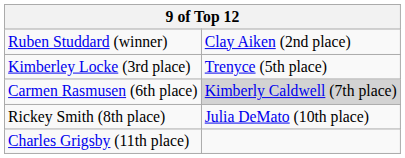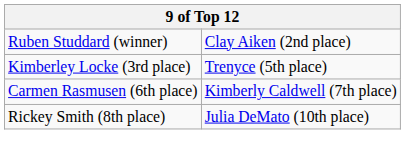Carmen Rasmusen (6th place) | column 2: lightgrey background -> no background
- row: Charles Grigsby (11th place)
